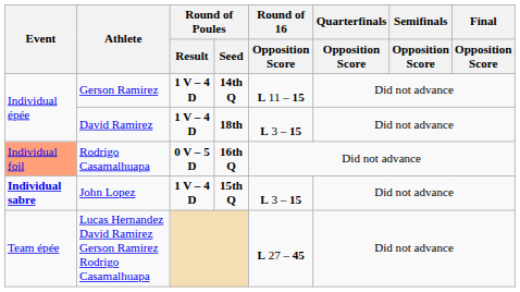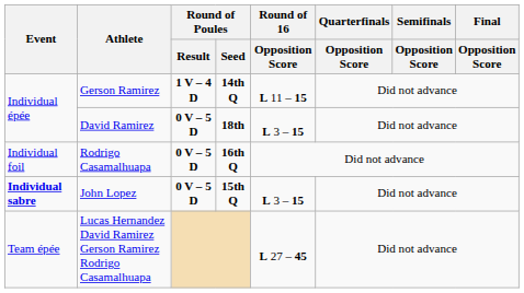David Ramirez | Round of Poules / Result: 1 V – 4 D -> 0 V – 5 D
Rodrigo Casamalhuapa | Event: lightsalmon background -> no background
John Lopez | Round of Poules / Result: 1 V – 4 D -> 0 V – 5 D
